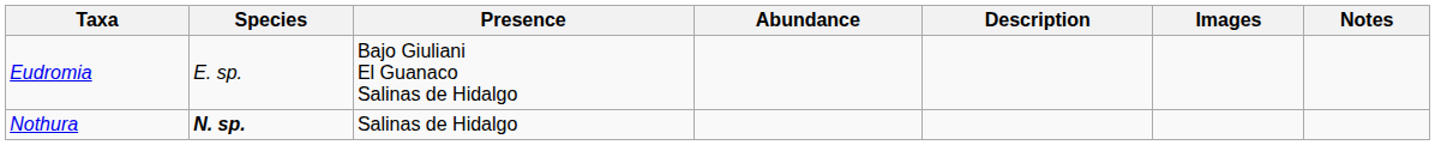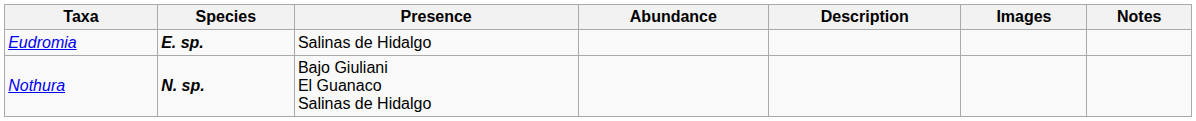Eudromia | Species: normal -> bold
Eudromia | Presence: Bajo Giuliani El Guanaco Salinas de Hidalgo -> Salinas de Hidalgo
Nothura | Presence: Salinas de Hidalgo -> Bajo Giuliani El Guanaco Salinas de Hidalgo
